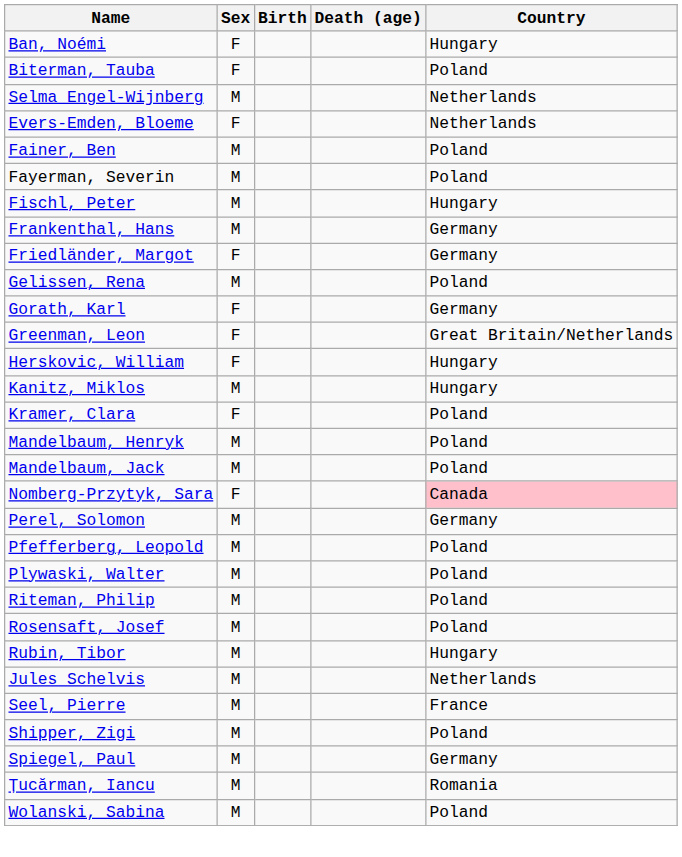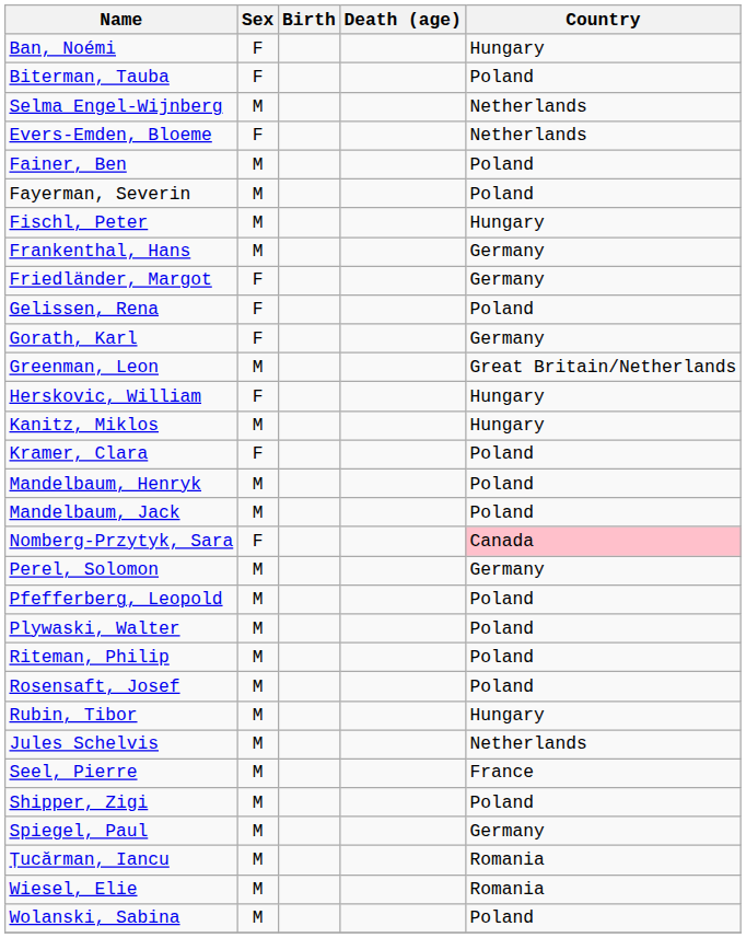Gelissen, Rena | Sex: M -> F
Greenman, Leon | Sex: F -> M
+ row: Wiesel, Elie | M | Romania
